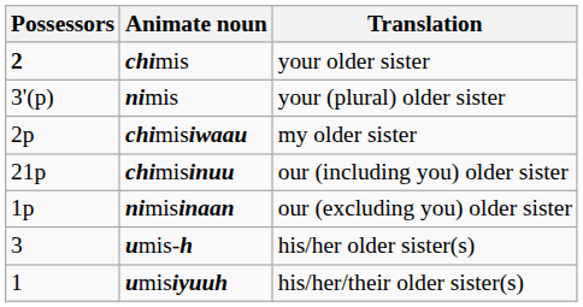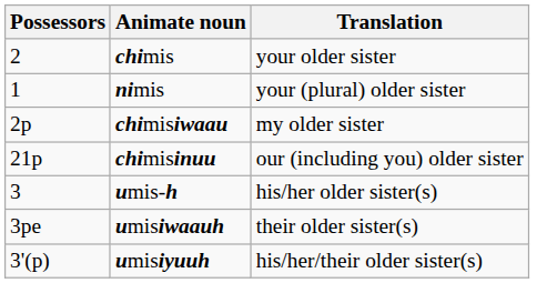chimis | Possessors: bold -> normal
nimis | Possessors: 3'(p) -> 1
- row: 1p | nimisinaan | our (excluding you) older sister
+ row: 3pe | umisiwaauh | their older sister(s)
umisiyuuh | Possessors: 1 -> 3'(p)
